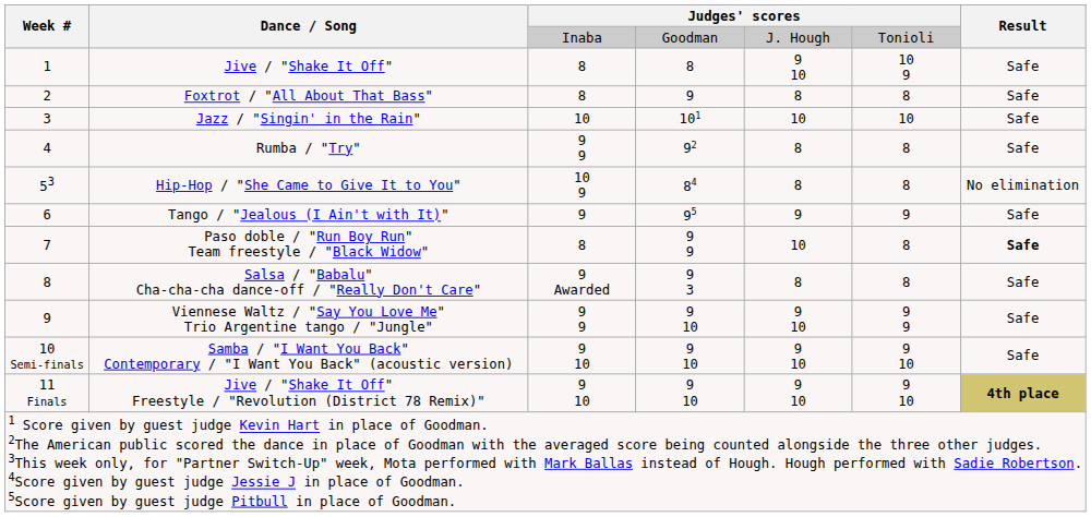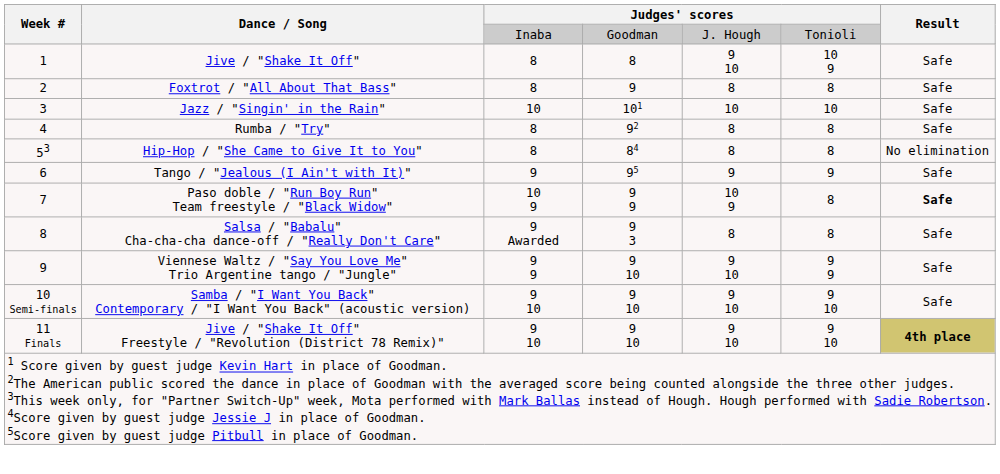Rumba / "Try" | column 3: 9 9 -> 8
Hip-Hop / "She Came to Give It to You" | column 3: 10 9 -> 8
Paso doble / "Run Boy Run" Team freestyle / "Black Widow" | column 3: 8 -> 10 9
Paso doble / "Run Boy Run" Team freestyle / "Black Widow" | column 5: 10 -> 10 9
